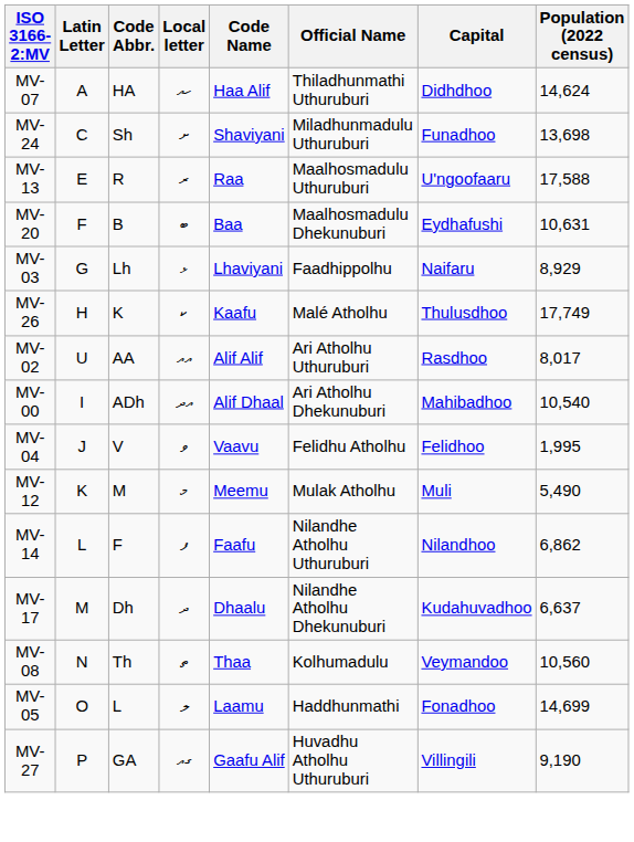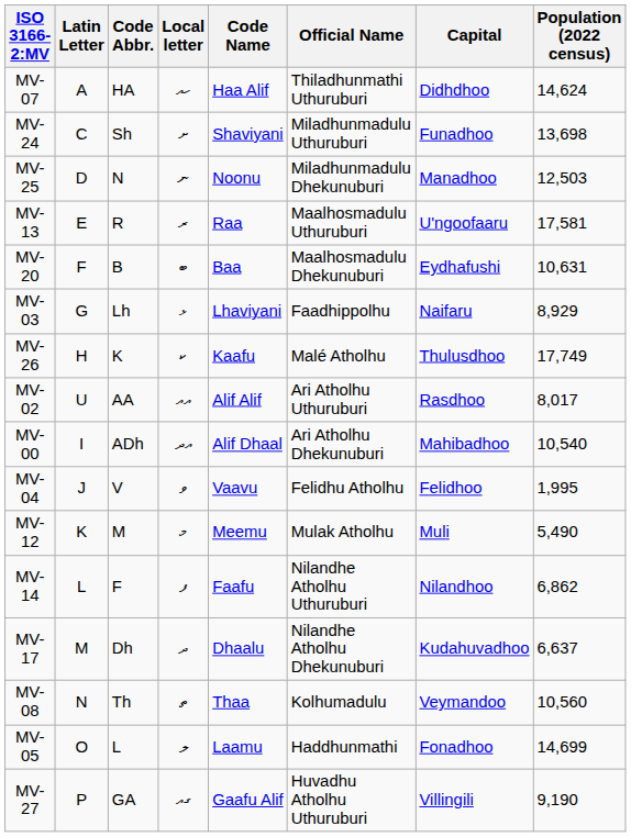+ row: MV-25 | D | N | ނ | Noonu | Miladhunmadulu Dhekunuburi | Manadhoo | 12,503
MV-13 | Population (2022 census): 17,588 -> 17,581
